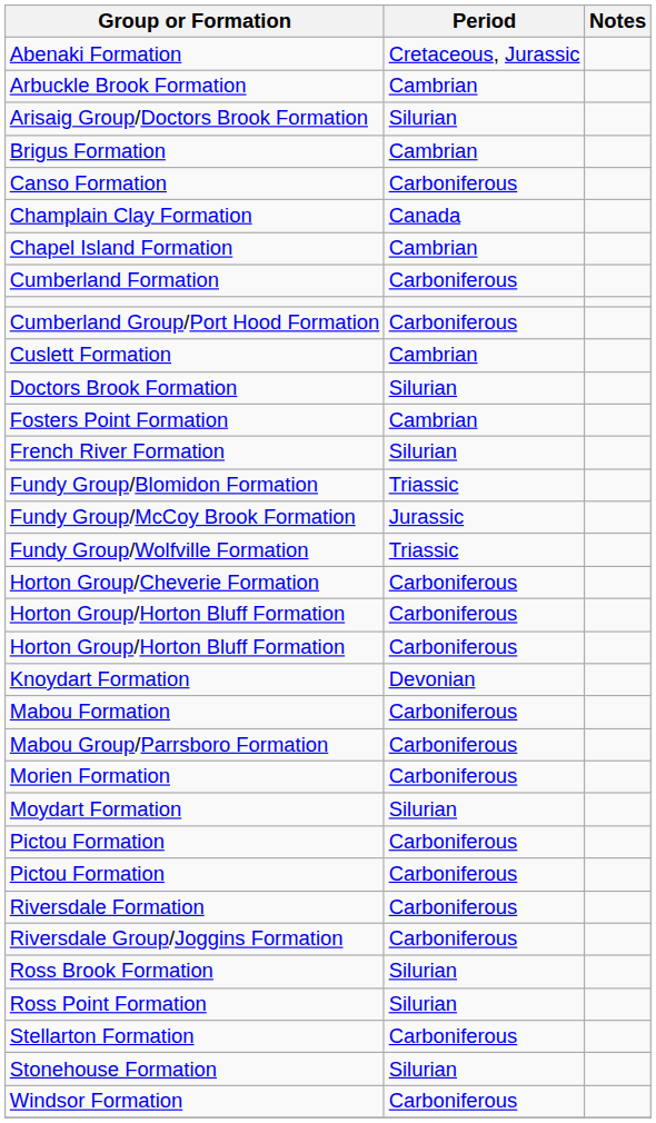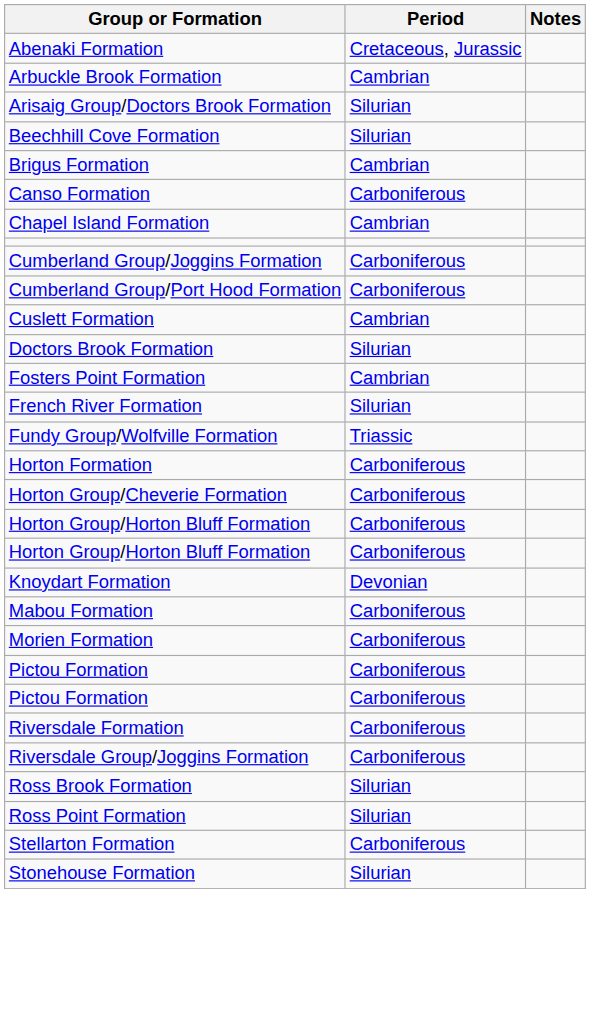+ row: Beechhill Cove Formation | Silurian
- row: Champlain Clay Formation | Canada
- row: Cumberland Formation | Carboniferous
+ row: Cumberland Group/Joggins Formation | Carboniferous
- row: Fundy Group/Blomidon Formation | Triassic
- row: Fundy Group/McCoy Brook Formation | Jurassic
+ row: Horton Formation | Carboniferous
- row: Mabou Group/Parrsboro Formation | Carboniferous
- row: Moydart Formation | Silurian
- row: Windsor Formation | Carboniferous
